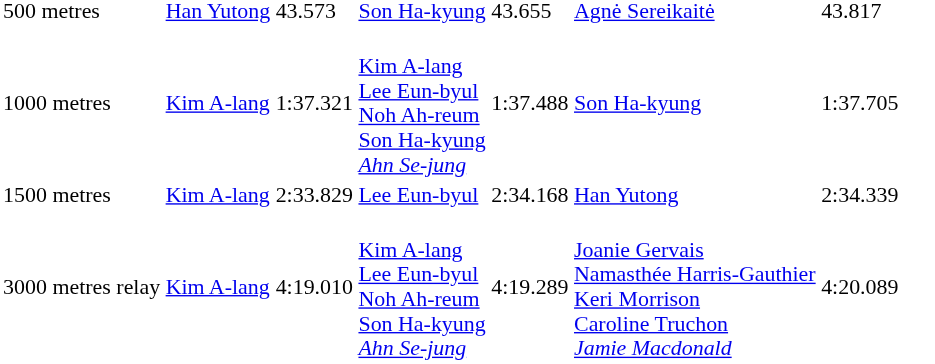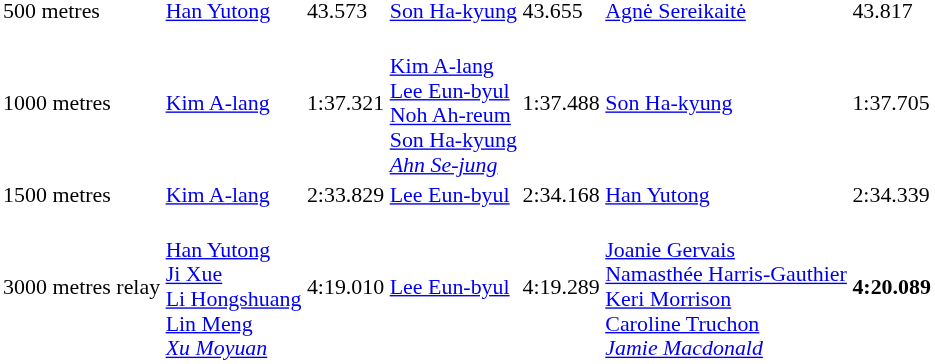3000 metres relay | column 2: Kim A-lang -> Han Yutong Ji Xue Li Hongshuang Lin Meng Xu Moyuan
3000 metres relay | column 4: Kim A-lang Lee Eun-byul Noh Ah-reum Son Ha-kyung Ahn Se-jung -> Lee Eun-byul
3000 metres relay | column 7: normal -> bold
